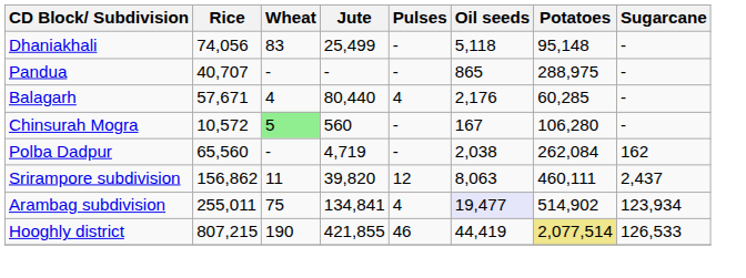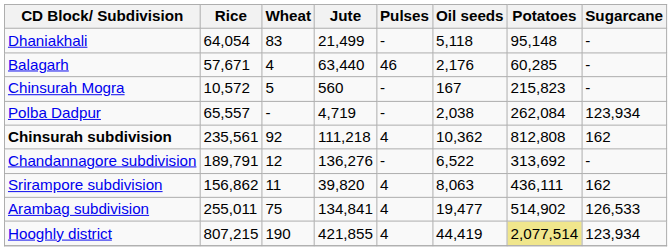Dhaniakhali | Rice: 74,056 -> 64,054
Dhaniakhali | Jute: 25,499 -> 21,499
- row: Pandua | 40,707 | - | - | - | 865 | 288,975 | -
Balagarh | Jute: 80,440 -> 63,440
Balagarh | Pulses: 4 -> 46
Chinsurah Mogra | Wheat: lightgreen background -> no background
Chinsurah Mogra | Potatoes: 106,280 -> 215,823
Polba Dadpur | Rice: 65,560 -> 65,557
Polba Dadpur | Sugarcane: 162 -> 123,934
+ row: Chinsurah subdivision | 235,561 | 92 | 111,218 | 4 | 10,362 | 812,808 | 162
+ row: Chandannagore subdivision | 189,791 | 12 | 136,276 | - | 6,522 | 313,692 | -
Srirampore subdivision | Pulses: 12 -> 4
Srirampore subdivision | Potatoes: 460,111 -> 436,111
Srirampore subdivision | Sugarcane: 2,437 -> 162
Arambag subdivision | Oil seeds: lavender background -> no background
Arambag subdivision | Sugarcane: 123,934 -> 126,533
Hooghly district | Pulses: 46 -> 4
Hooghly district | Sugarcane: 126,533 -> 123,934
